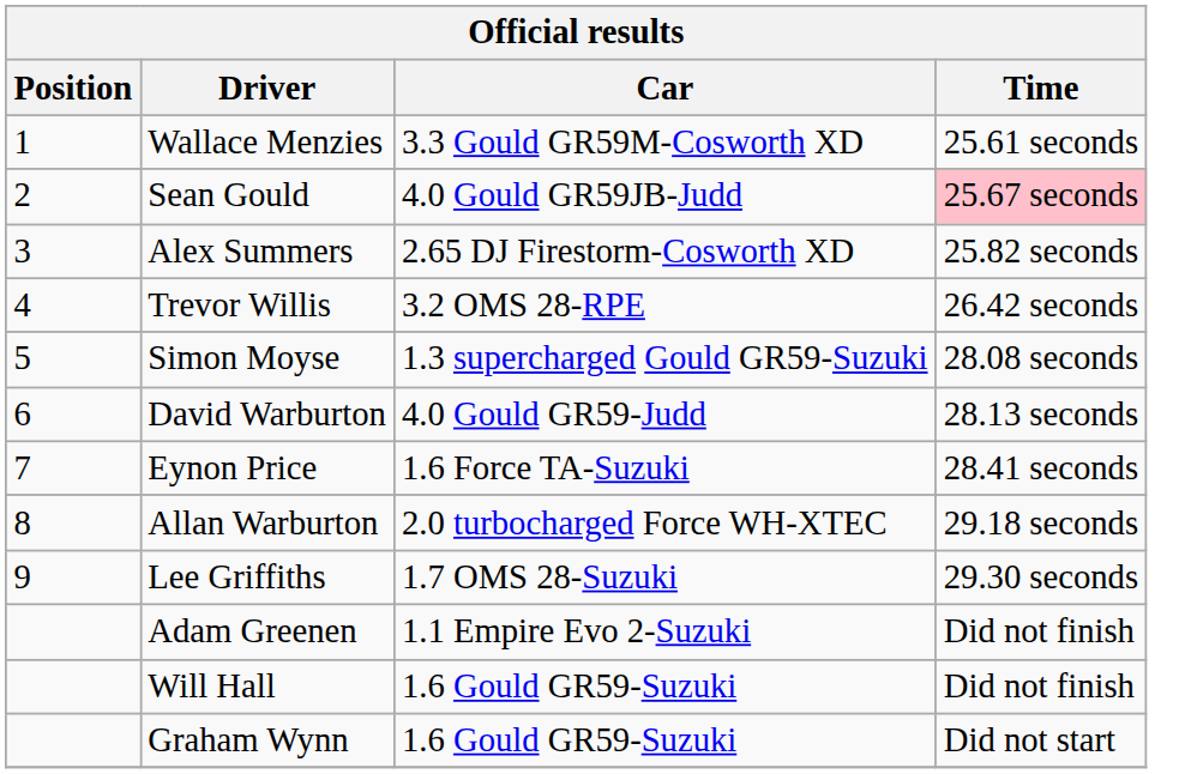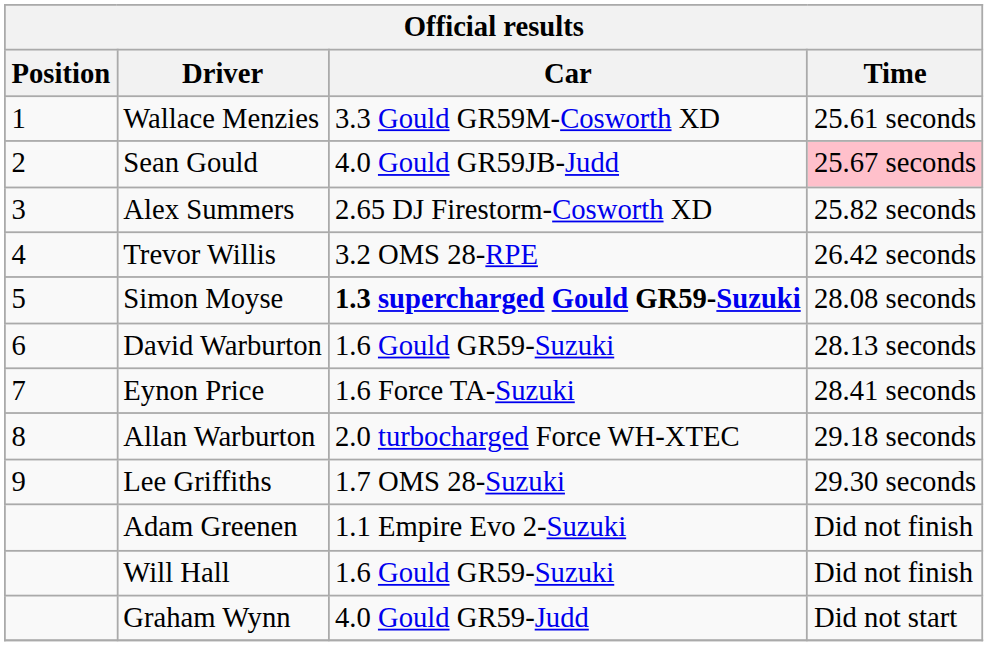Simon Moyse | Car: normal -> bold
David Warburton | Car: 4.0 Gould GR59-Judd -> 1.6 Gould GR59-Suzuki
Graham Wynn | Car: 1.6 Gould GR59-Suzuki -> 4.0 Gould GR59-Judd
